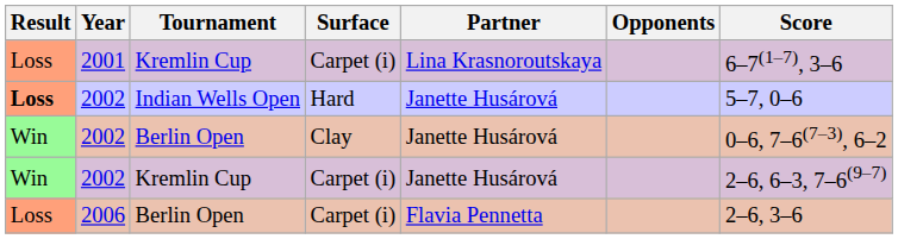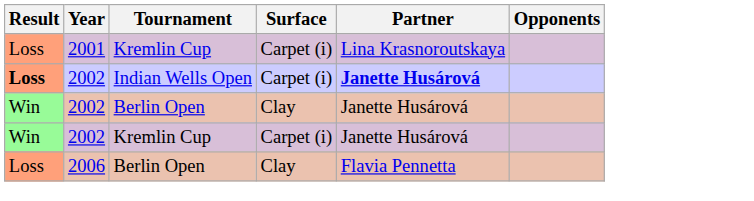- column: Score | 6–7(1–7), 3–6 | 5–7, 0–6 | 0–6, 7–6(7–3), 6–2 | 2–6, 6–3, 7–6(9–7) | 2–6, 3–6
2002 / Indian Wells Open | Surface: Hard -> Carpet (i)
2002 / Indian Wells Open | Partner: normal -> bold
2006 | Surface: Carpet (i) -> Clay
